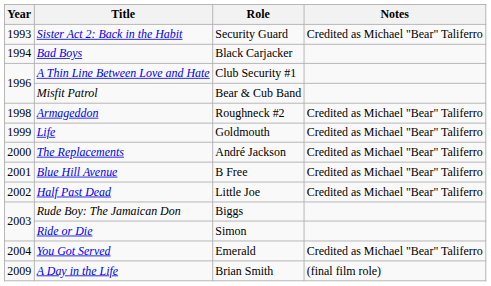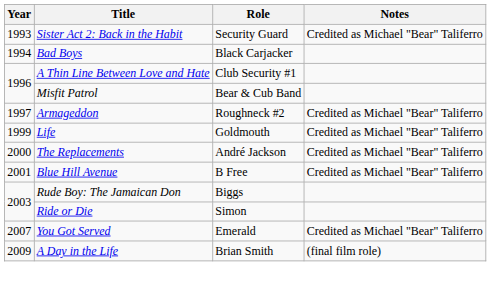Armageddon | Year: 1998 -> 1997
- row: 2002 | Half Past Dead | Little Joe | Credited as Michael "Bear" Taliferro
You Got Served | Year: 2004 -> 2007
